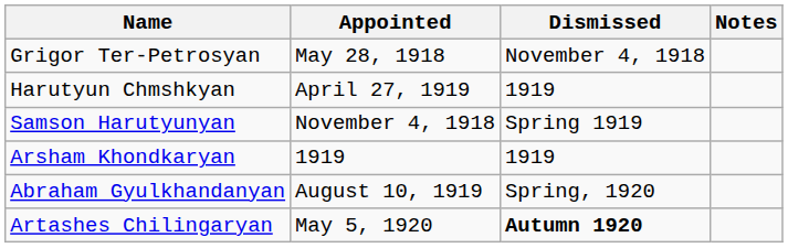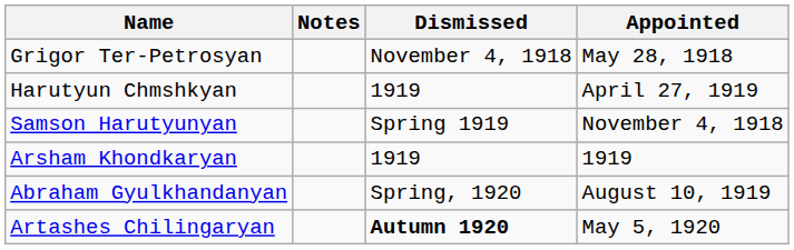columns swapped: Appointed <-> Notes
